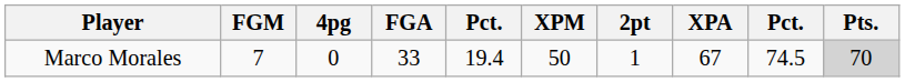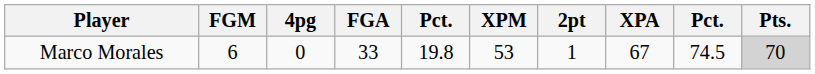Marco Morales | FGM: 7 -> 6
Marco Morales | column 5: 19.4 -> 19.8
Marco Morales | XPM: 50 -> 53
